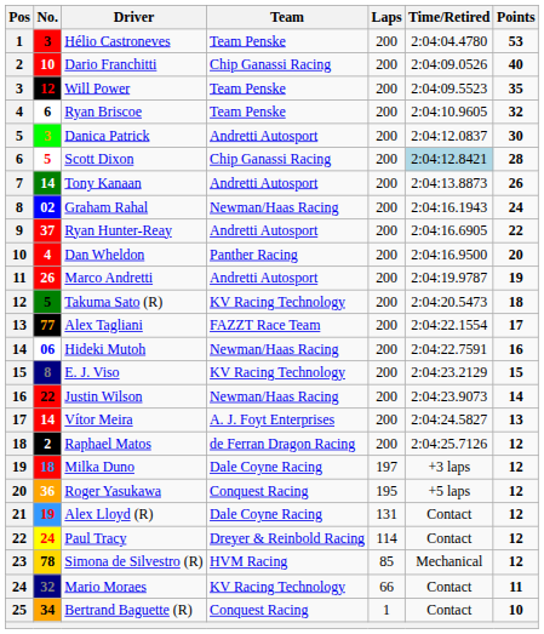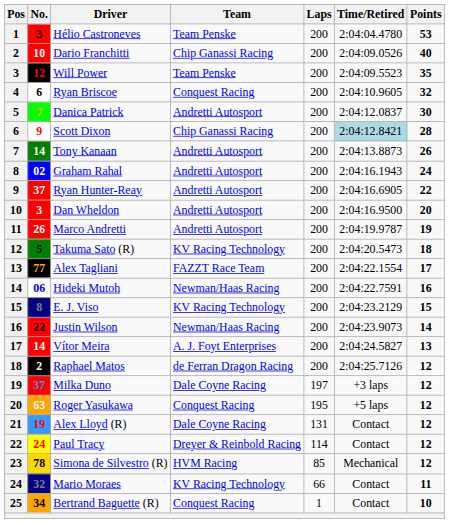Ryan Briscoe | Team: Team Penske -> Conquest Racing
Danica Patrick | No.: 3 -> 7
Scott Dixon | No.: 5 -> 9
Graham Rahal | Team: Newman/Haas Racing -> Andretti Autosport
Dan Wheldon | No.: 4 -> 3
Dan Wheldon | Team: Panther Racing -> Andretti Autosport
Milka Duno | No.: 18 -> 37
Roger Yasukawa | No.: 36 -> 63
